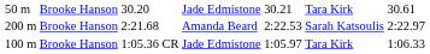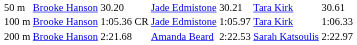rows swapped: 1:05.36 CR <-> 2:21.68
